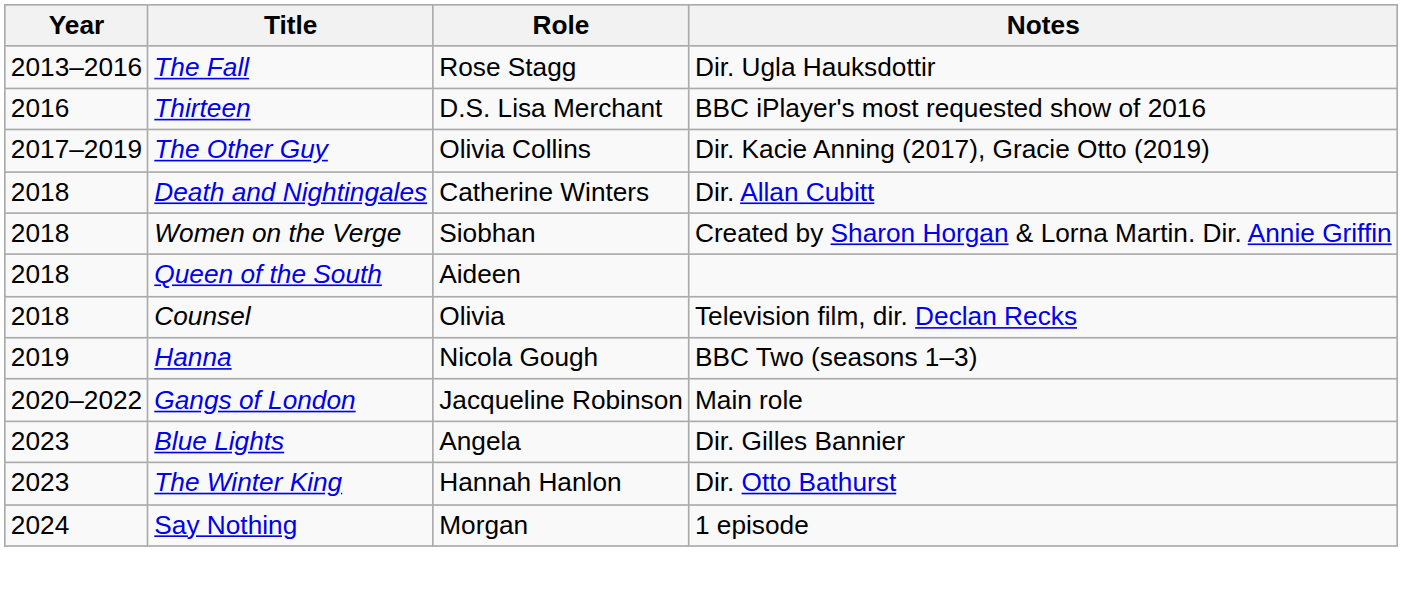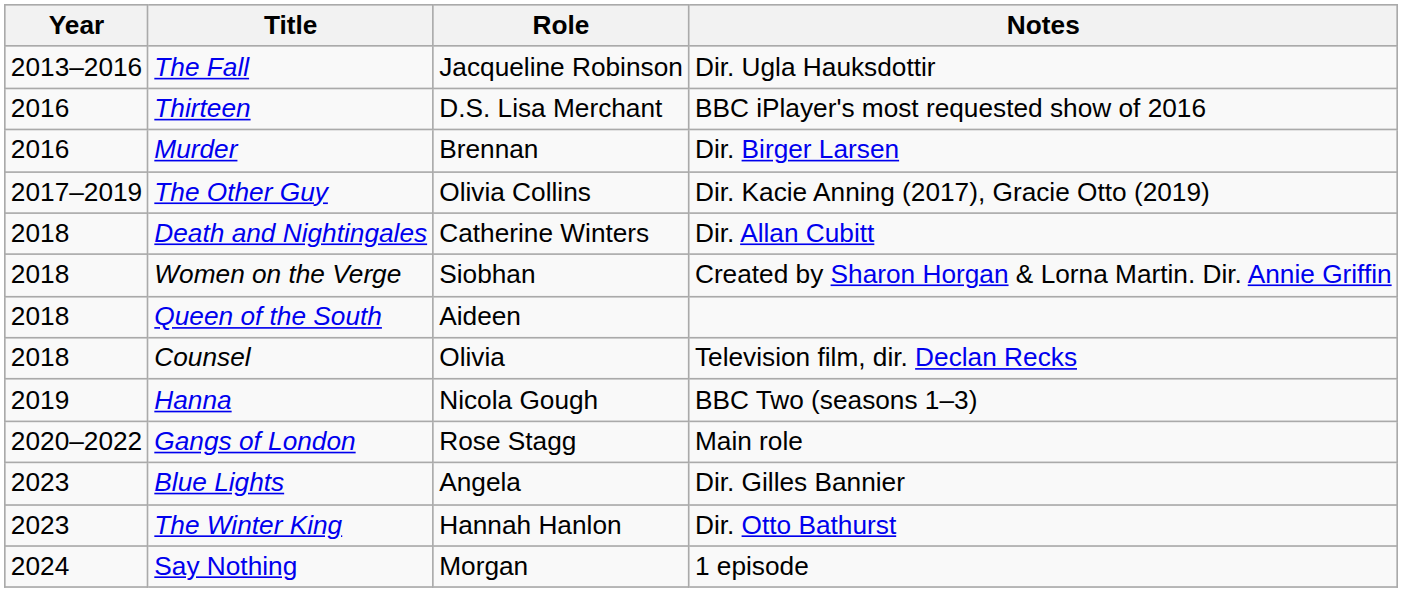The Fall | Role: Rose Stagg -> Jacqueline Robinson
+ row: 2016 | Murder | Brennan | Dir. Birger Larsen
Gangs of London | Role: Jacqueline Robinson -> Rose Stagg
